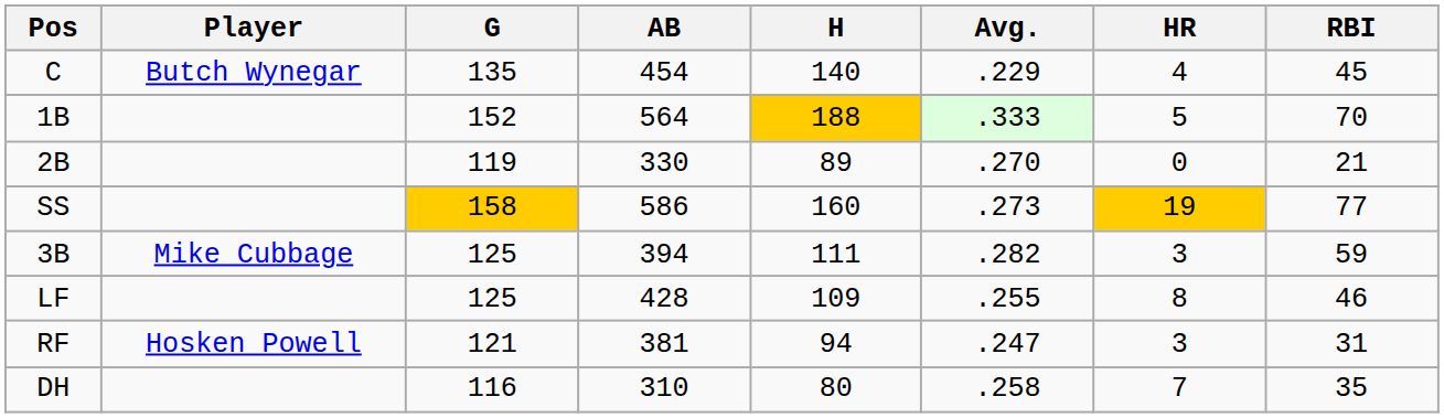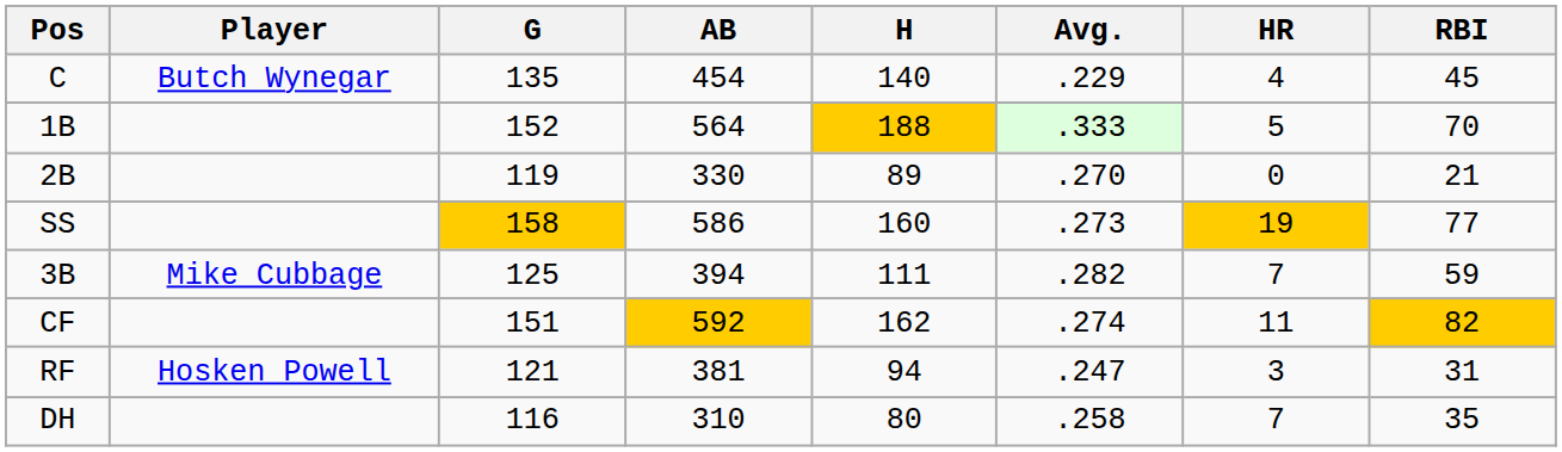3B | HR: 3 -> 7
- row: LF | 125 | 428 | 109 | .255 | 8 | 46
+ row: CF | 151 | 592 | 162 | .274 | 11 | 82
